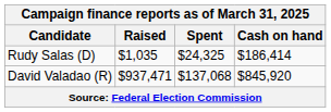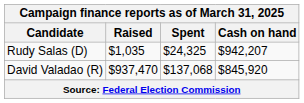Rudy Salas (D) | Cash on hand: $186,414 -> $942,207
David Valadao (R) | Raised: $937,471 -> $937,470
